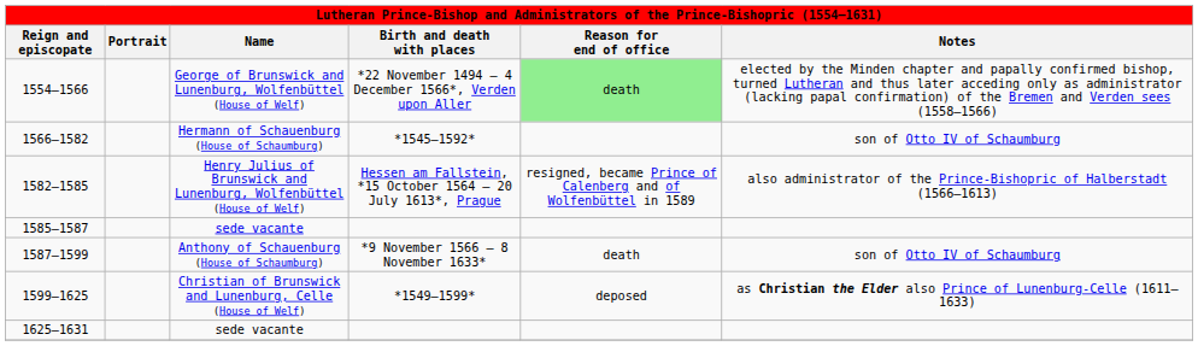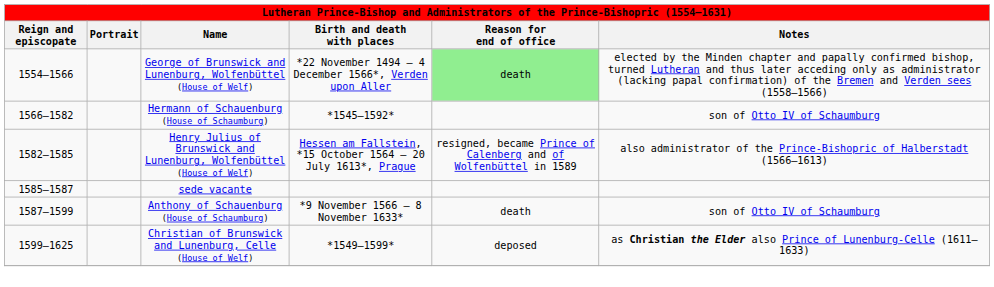- row: 1625–1631 | sede vacante
